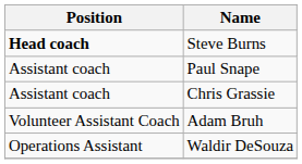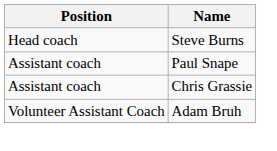Steve Burns | Position: bold -> normal
- row: Operations Assistant | Waldir DeSouza
